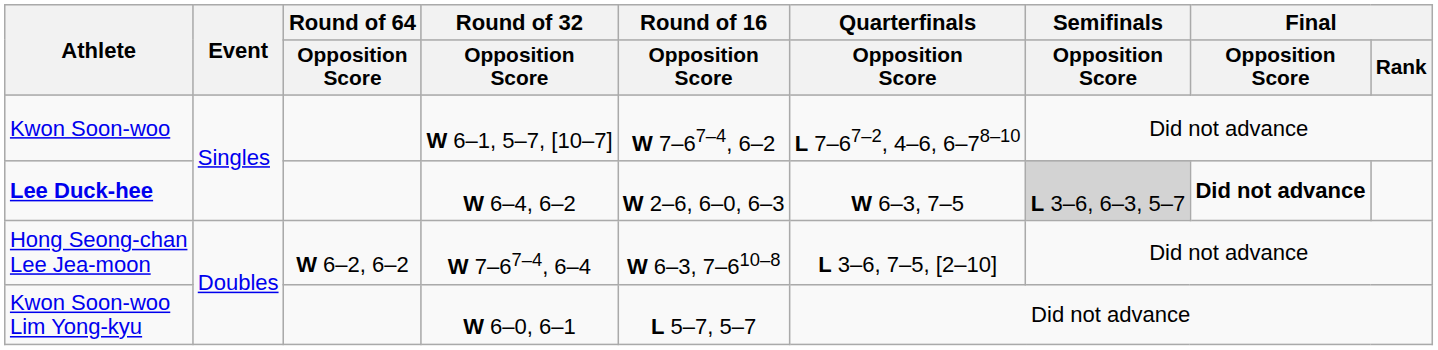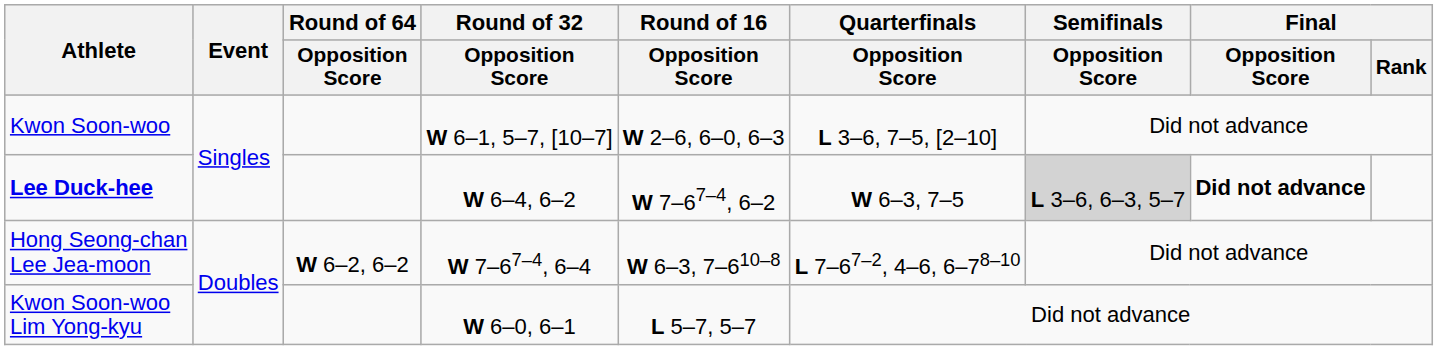Kwon Soon-woo | Round of 16 / Opposition Score: W 7–67–4, 6–2 -> W 2–6, 6–0, 6–3
Kwon Soon-woo | Quarterfinals / Opposition Score: L 7–67–2, 4–6, 6–78–10 -> L 3–6, 7–5, [2–10]
Lee Duck-hee | Round of 16 / Opposition Score: W 2–6, 6–0, 6–3 -> W 7–67–4, 6–2
Hong Seong-chan Lee Jea-moon | Quarterfinals / Opposition Score: L 3–6, 7–5, [2–10] -> L 7–67–2, 4–6, 6–78–10
